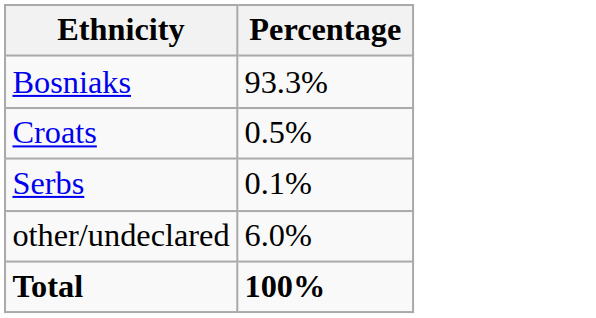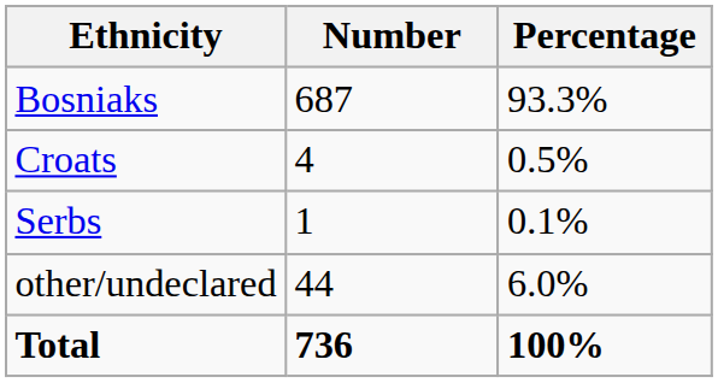+ column: Number | 687 | 4 | 1 | 44 | 736
